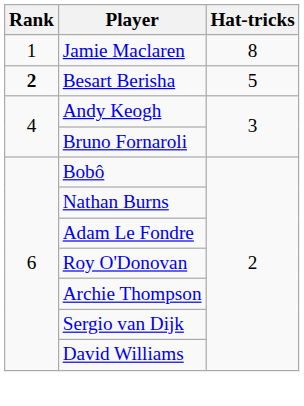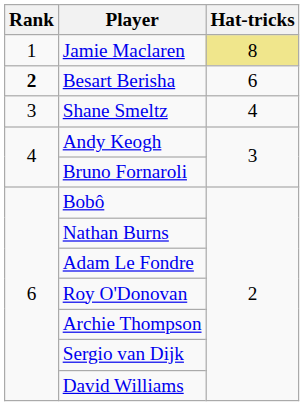Jamie Maclaren | Hat-tricks: no background -> khaki background
Besart Berisha | Hat-tricks: 5 -> 6
+ row: 3 | Shane Smeltz | 4
